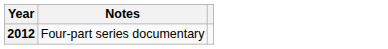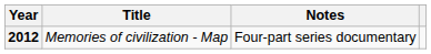+ column: Title | Memories of civilization - Map
